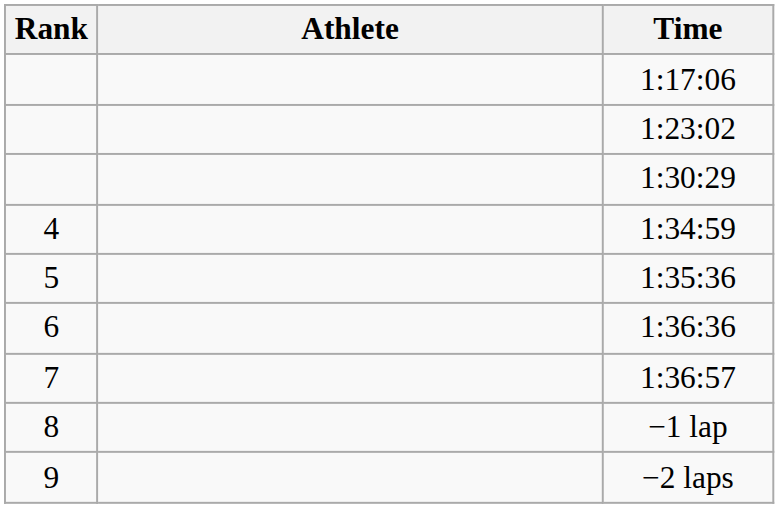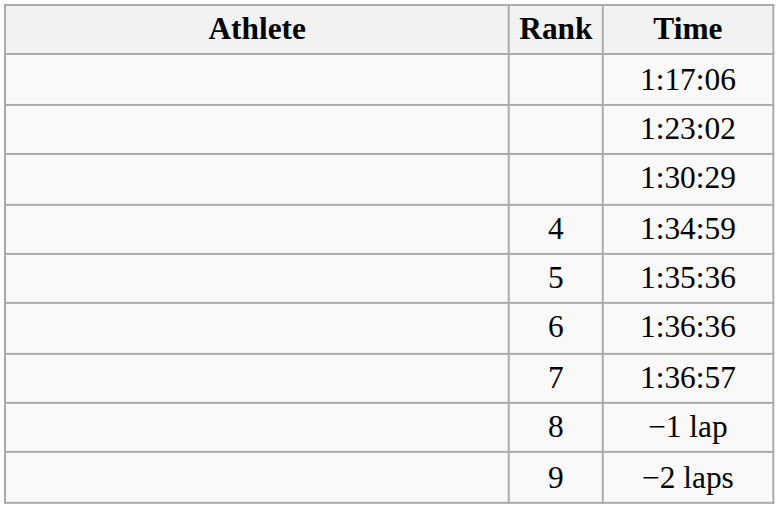columns swapped: Rank <-> Athlete
